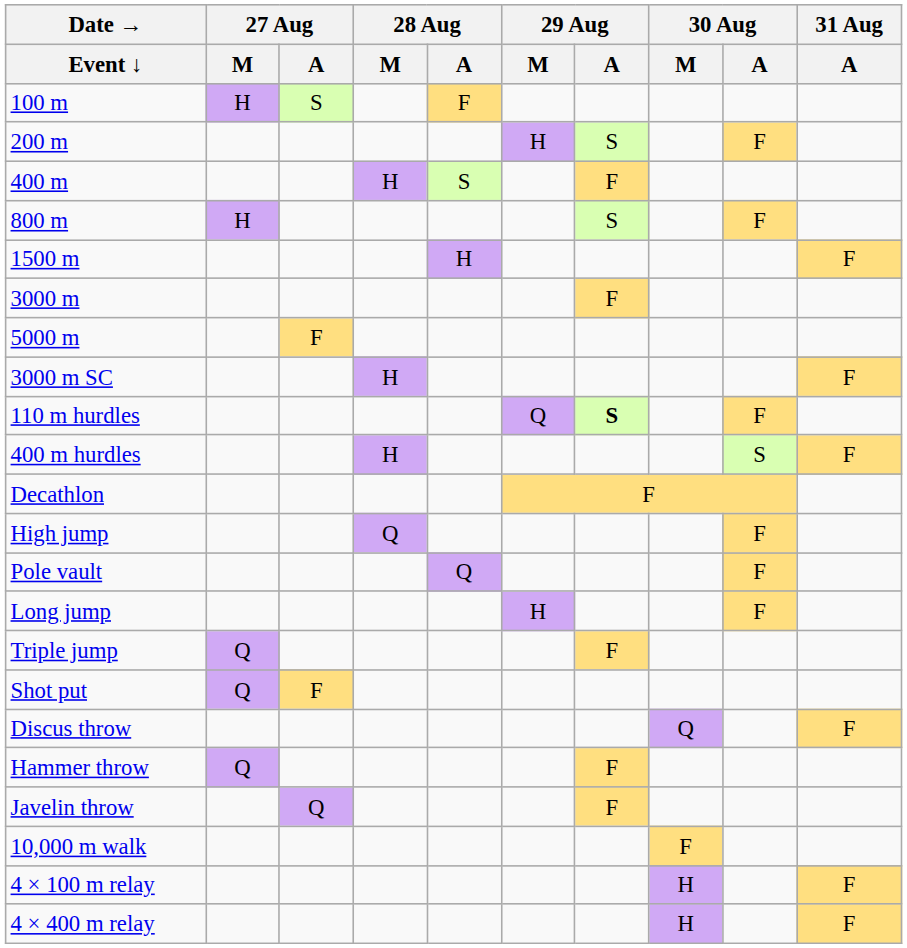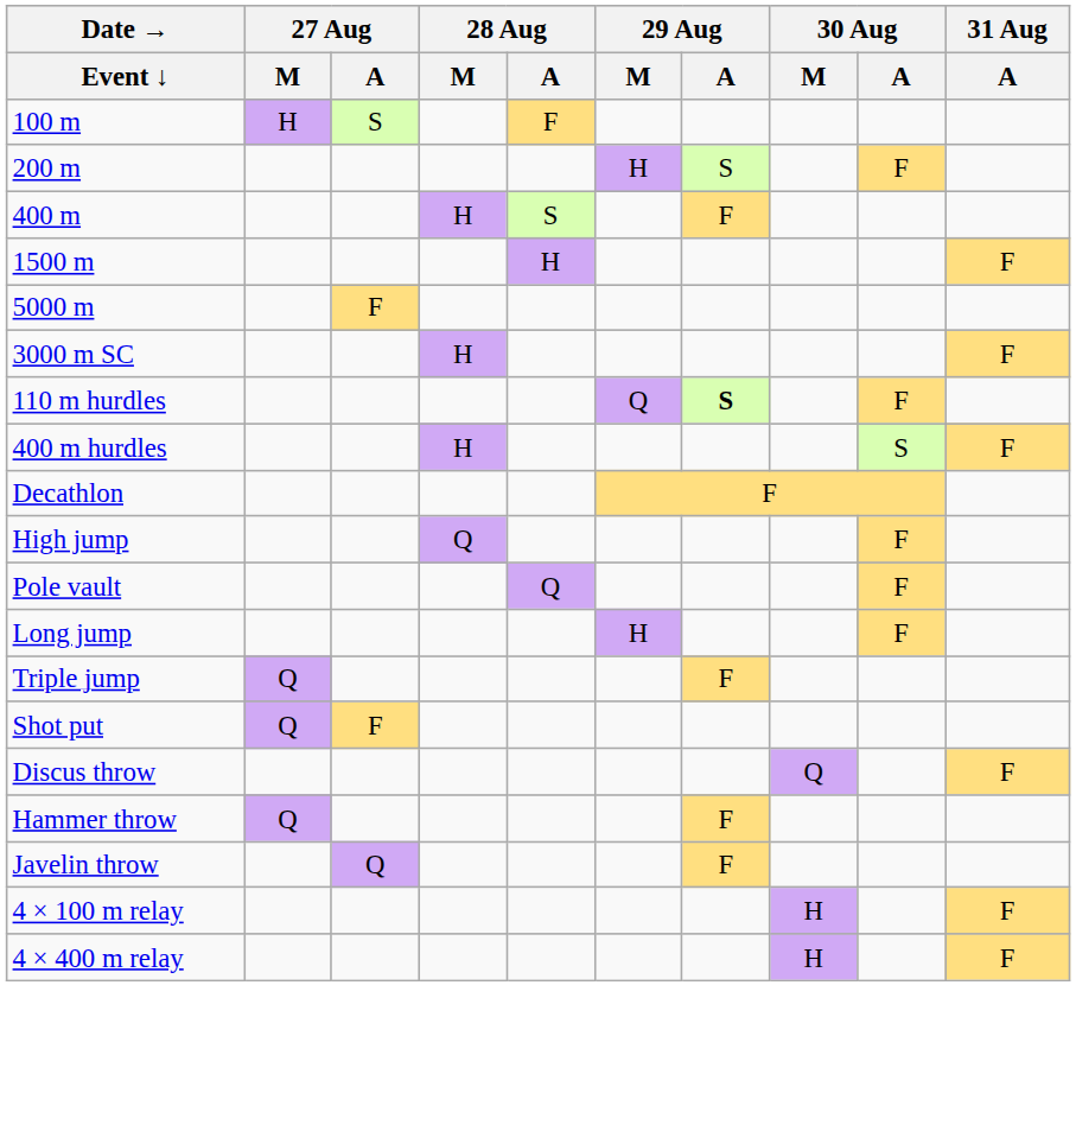- row: 800 m | H | S | F
- row: 3000 m | F
- row: 10,000 m walk | F
